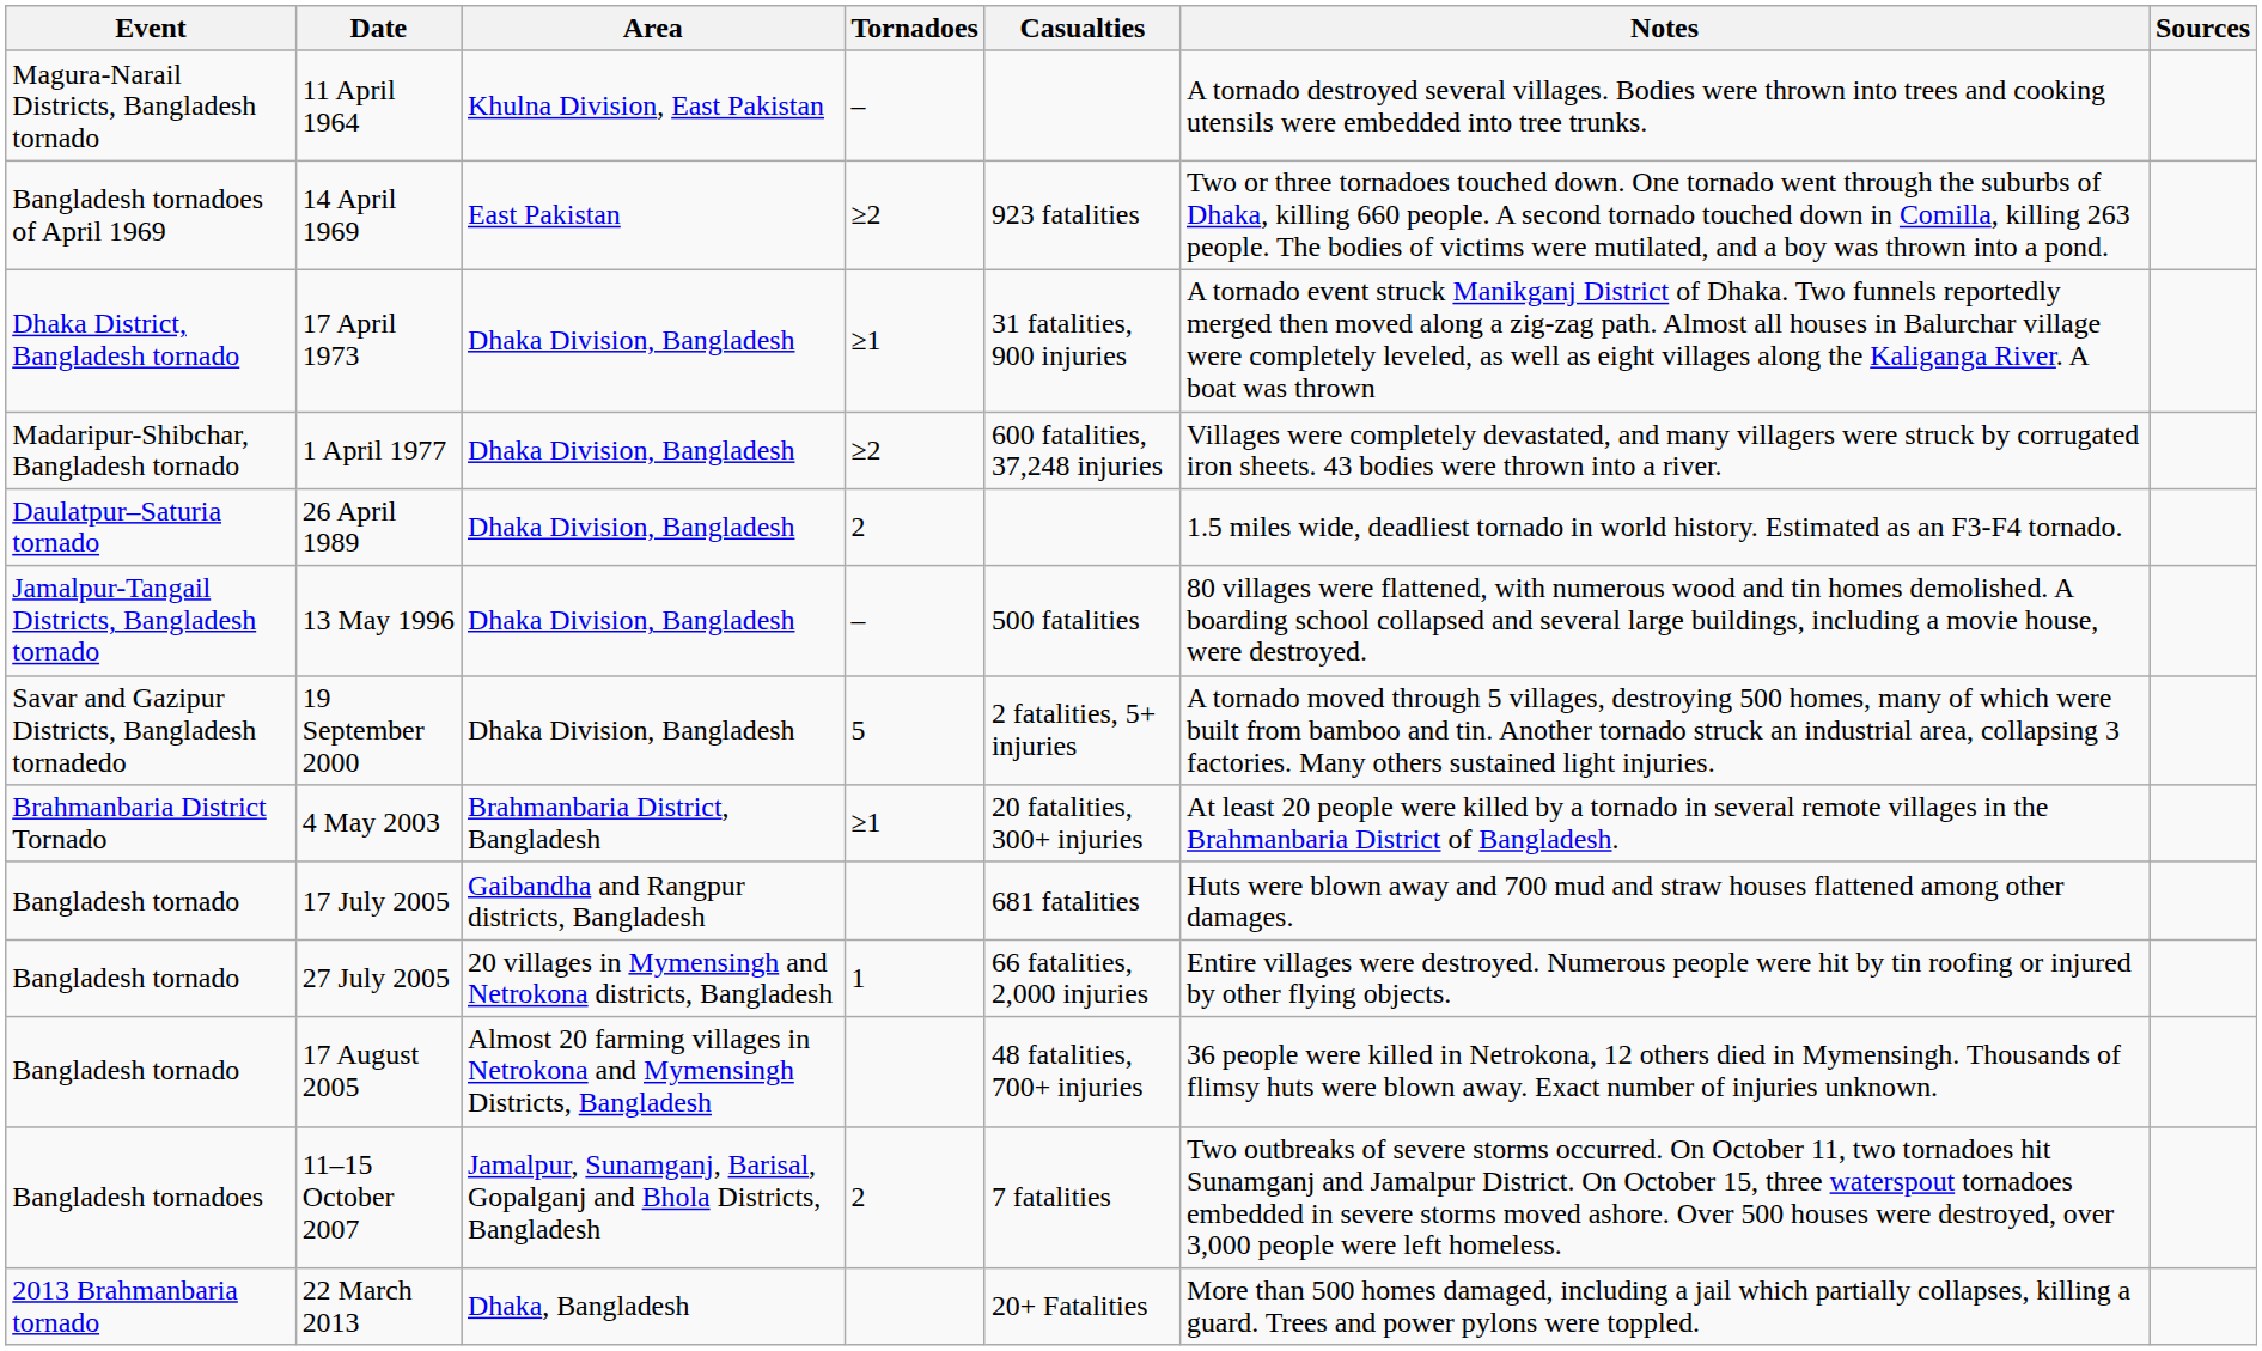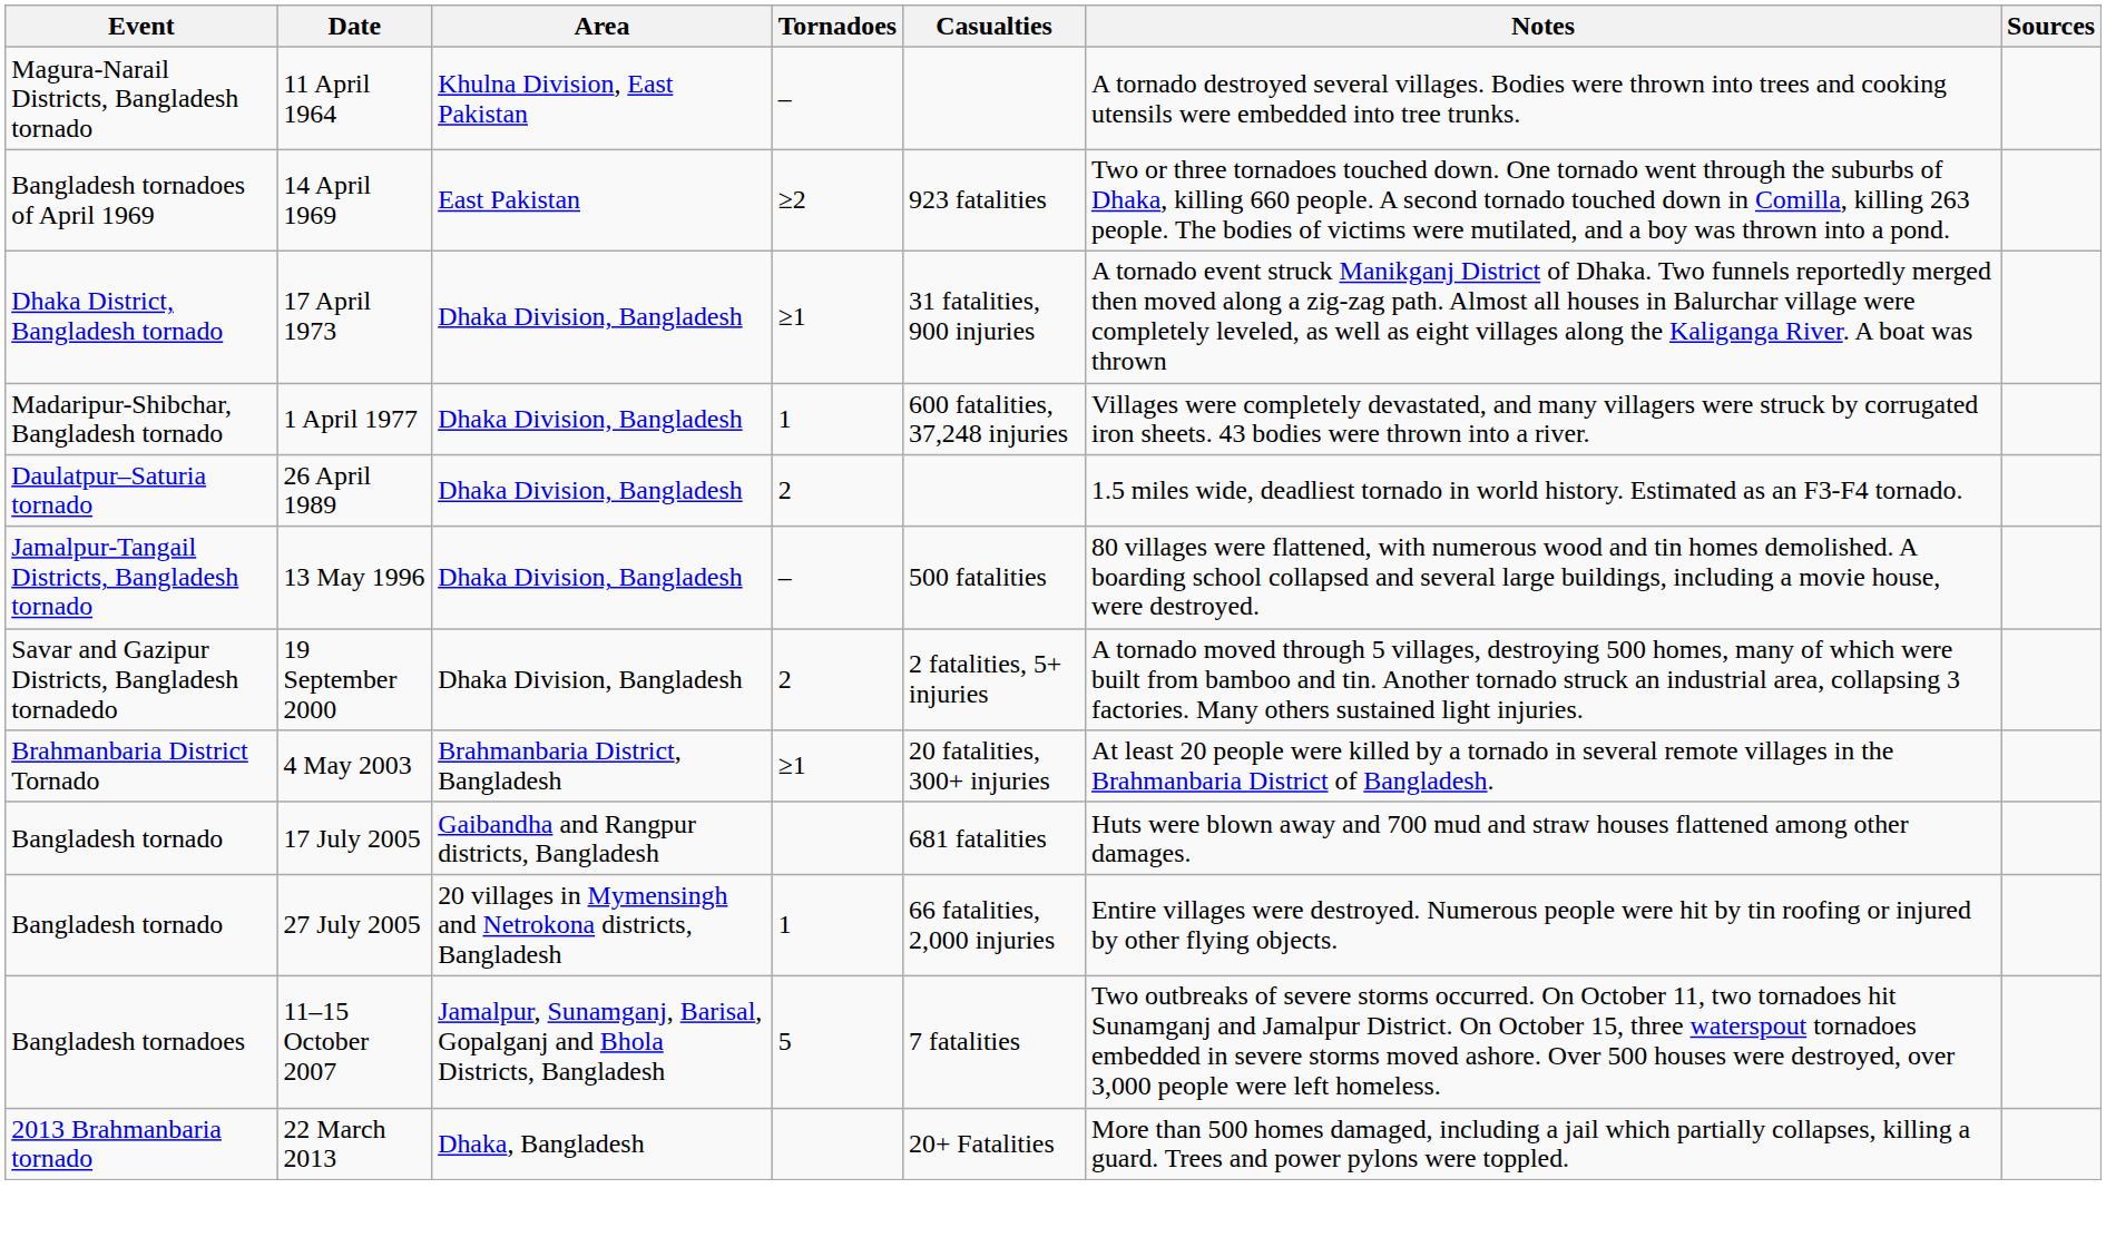1 April 1977 | Tornadoes: ≥2 -> 1
19 September 2000 | Tornadoes: 5 -> 2
- row: Bangladesh tornado | 17 August 2005 | Almost 20 farming villages in Netrokona and Mymensingh Districts, Bangladesh | 48 fatalities, 700+ injuries | 36 people were killed in Netrokona, 12 others died in Mymensingh. Thousands of flimsy huts were blown away. Exact number of injuries unknown.
11–15 October 2007 | Tornadoes: 2 -> 5
